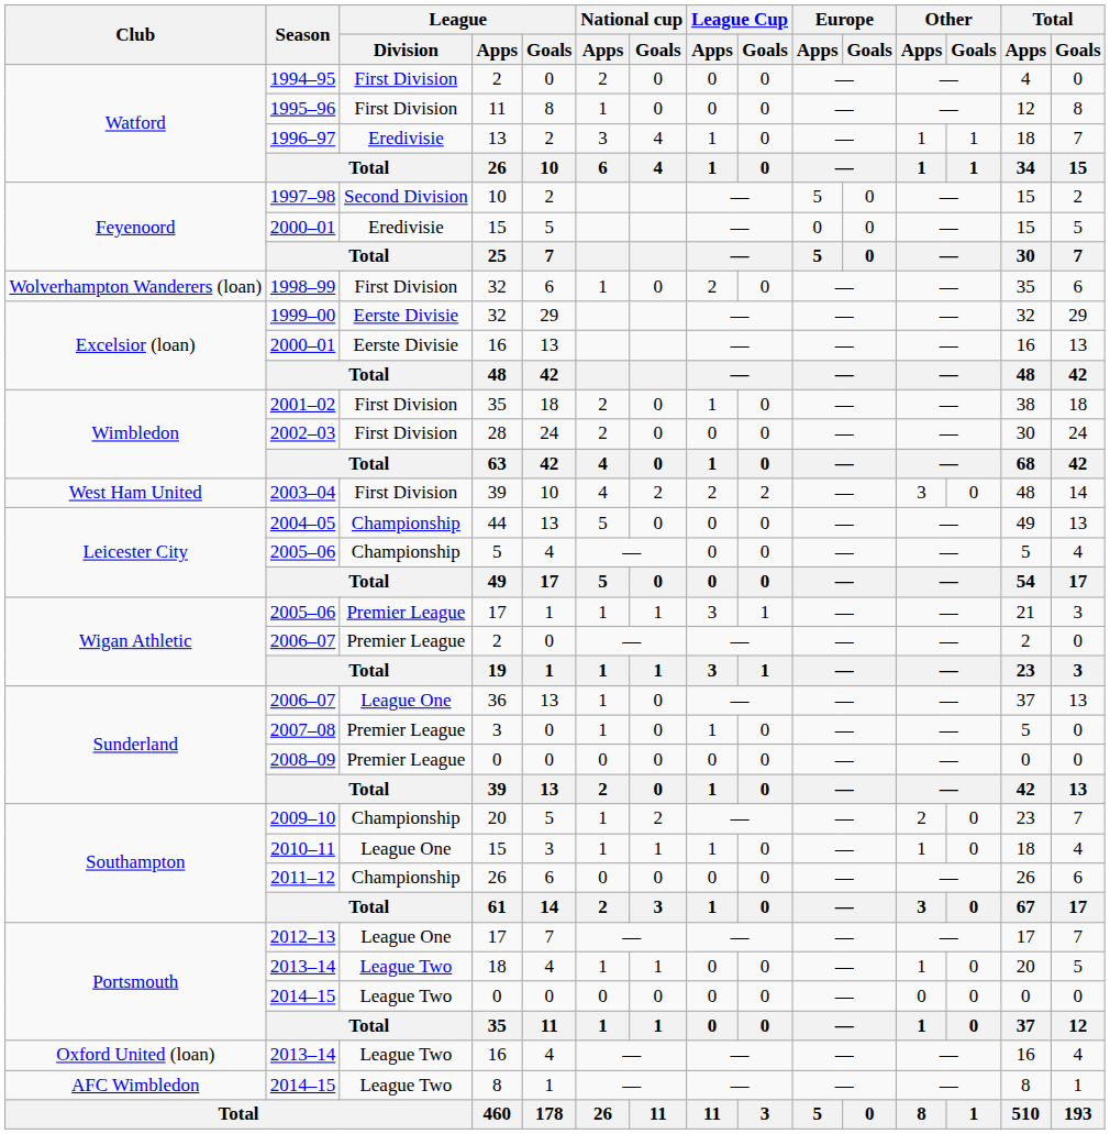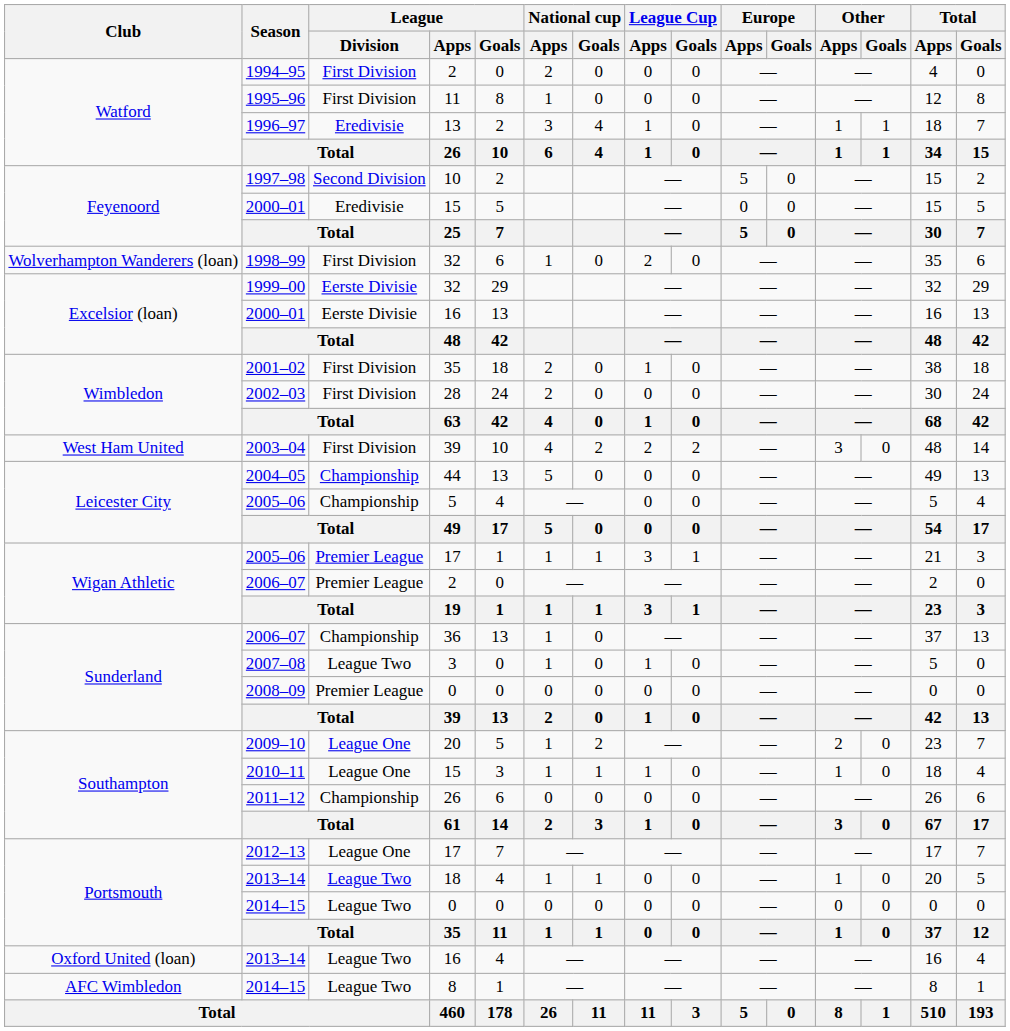2006–07 / 36 | League / Division: League One -> Championship
2007–08 | League / Division: Premier League -> League Two
2009–10 | League / Division: Championship -> League One
